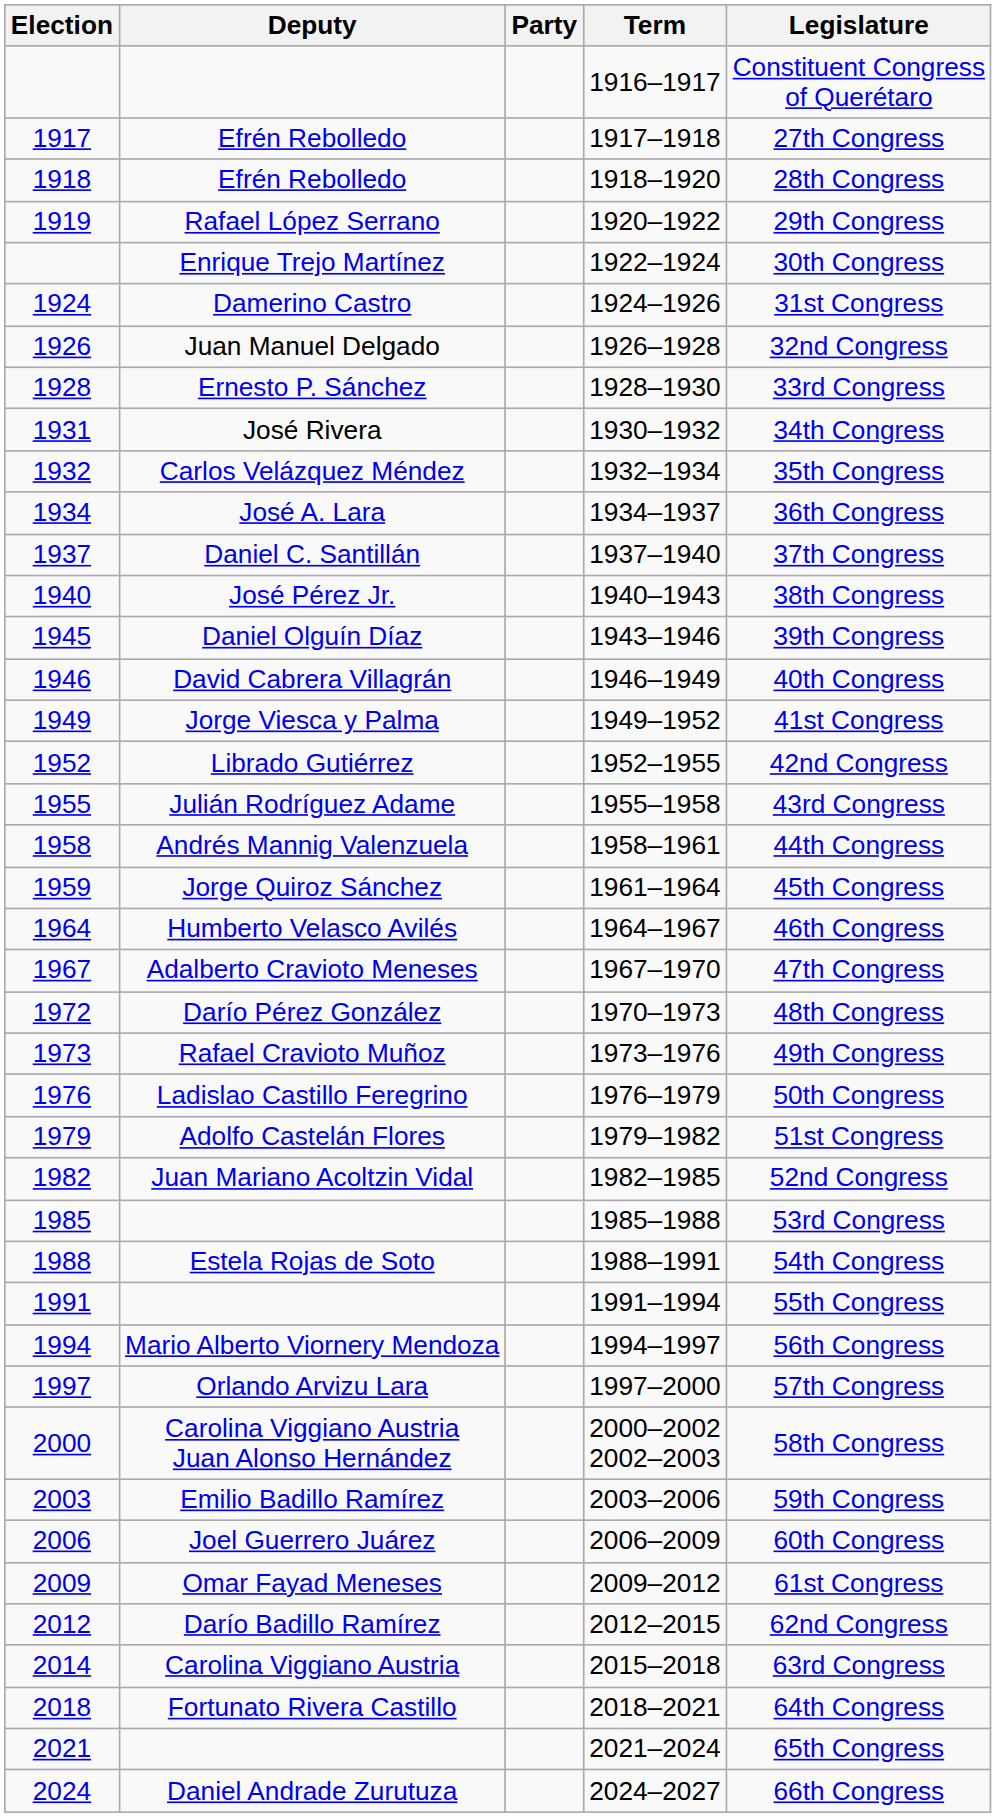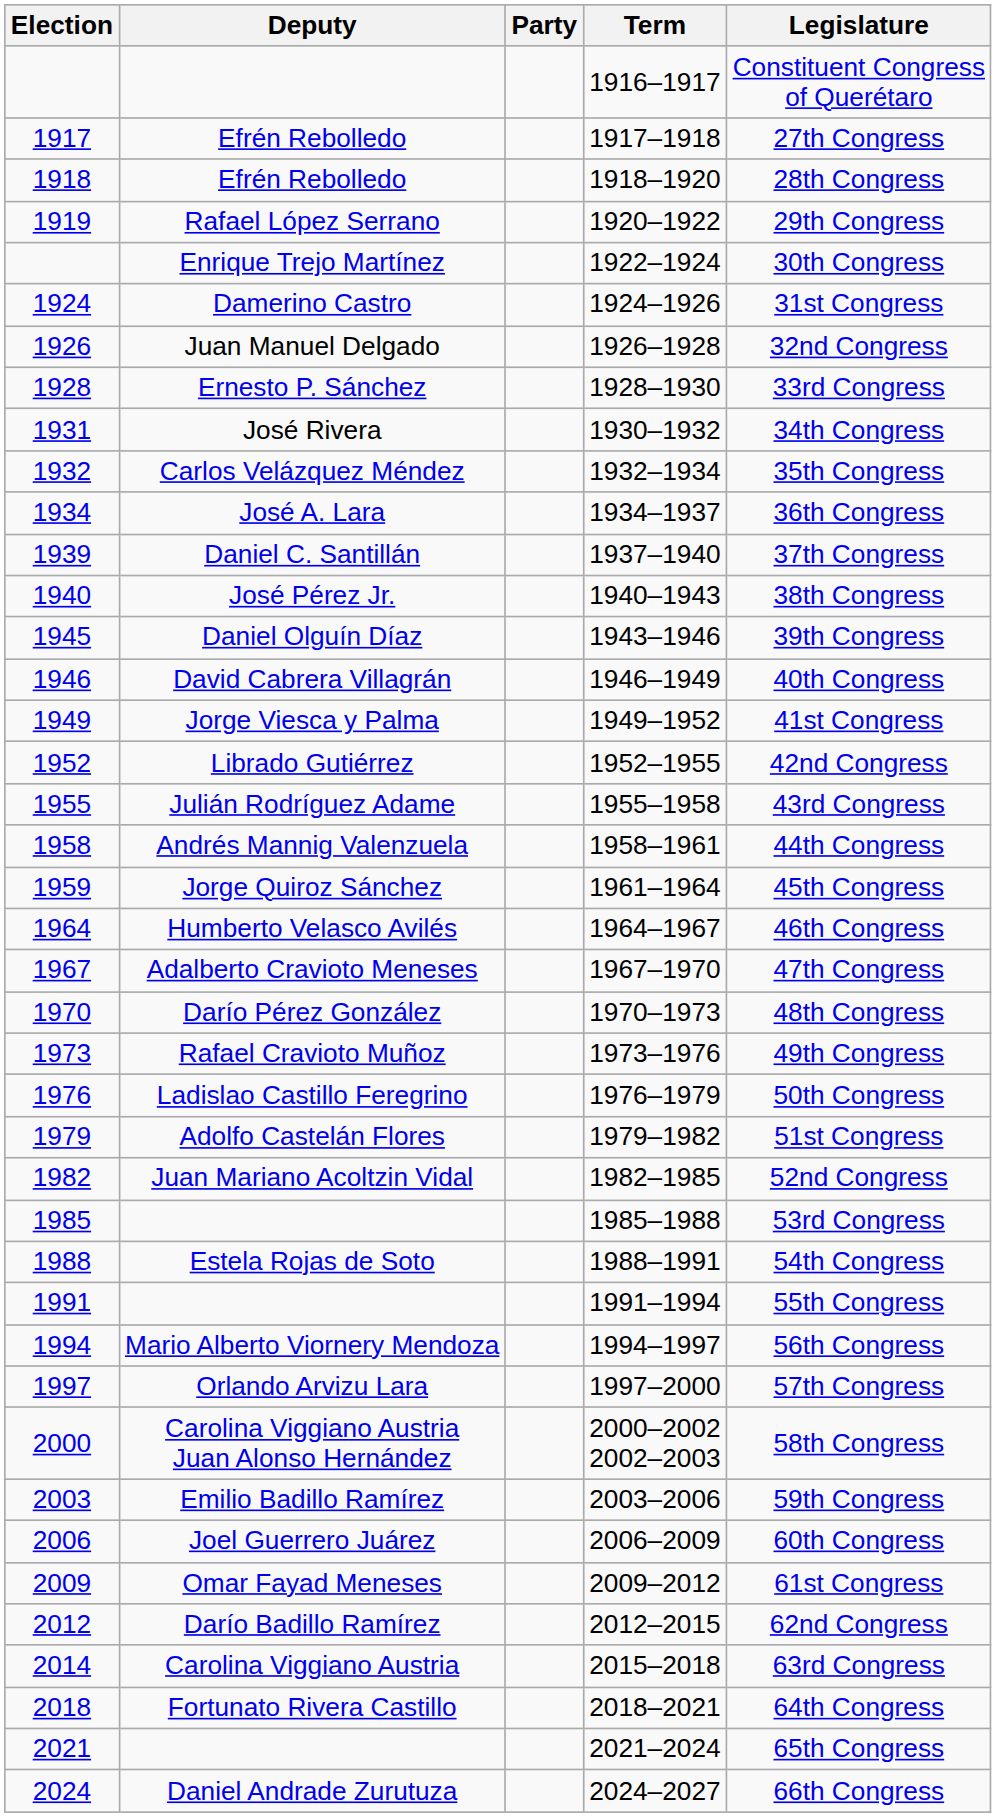Daniel C. Santillán | Election: 1937 -> 1939
Darío Pérez González | Election: 1972 -> 1970
